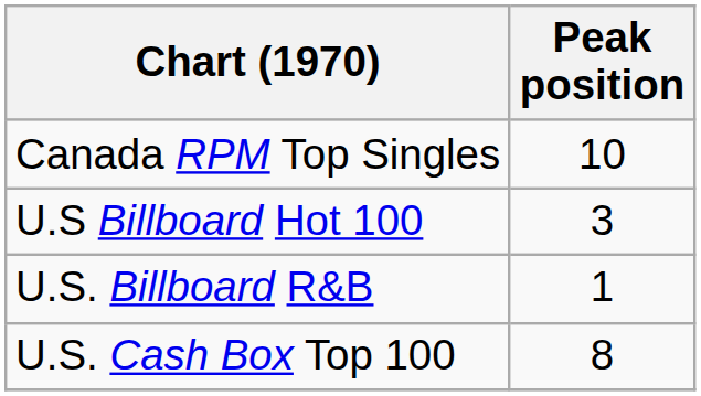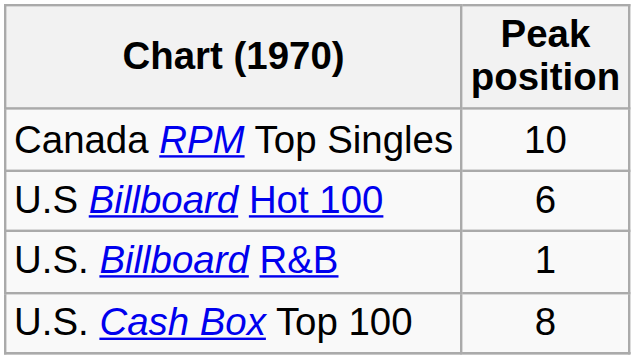U.S Billboard Hot 100 | Peak position: 3 -> 6
